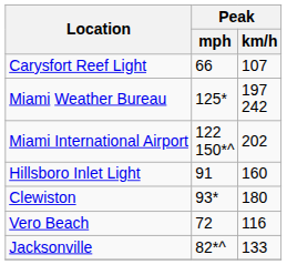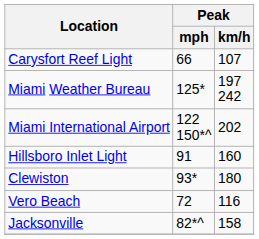Jacksonville | Peak / km/h: 133 -> 158
